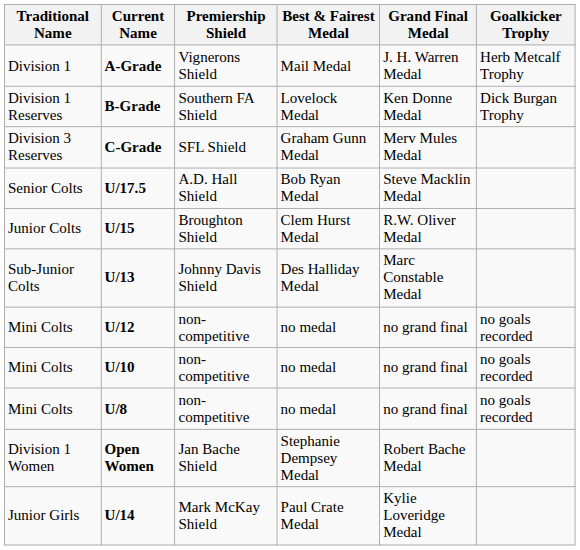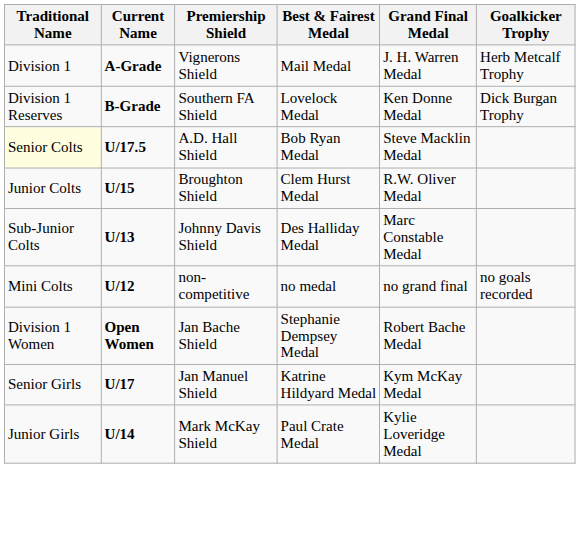- row: Division 3 Reserves | C-Grade | SFL Shield | Graham Gunn Medal | Merv Mules Medal
U/17.5 | Traditional Name: no background -> lightyellow background
- row: Mini Colts | U/10 | non-competitive | no medal | no grand final | no goals recorded
- row: Mini Colts | U/8 | non-competitive | no medal | no grand final | no goals recorded
+ row: Senior Girls | U/17 | Jan Manuel Shield | Katrine Hildyard Medal | Kym McKay Medal
